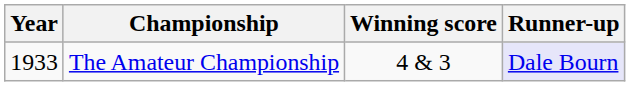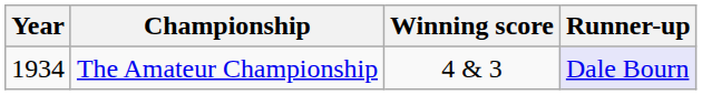The Amateur Championship | Year: 1933 -> 1934
